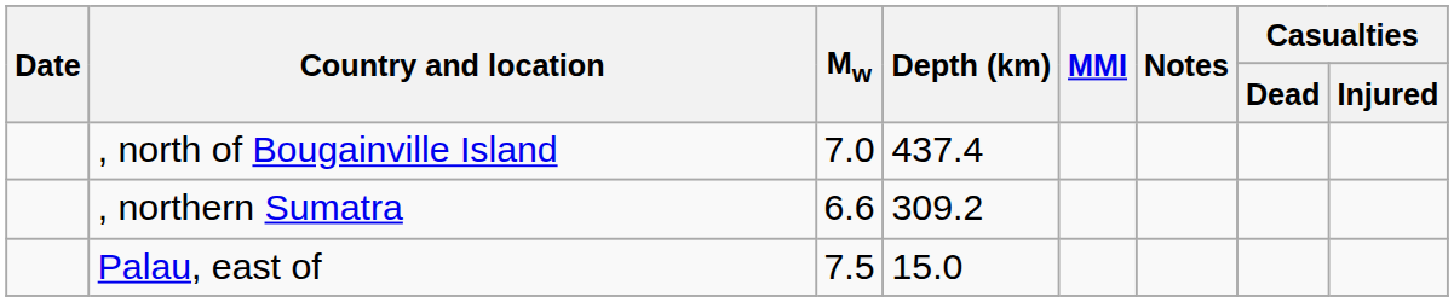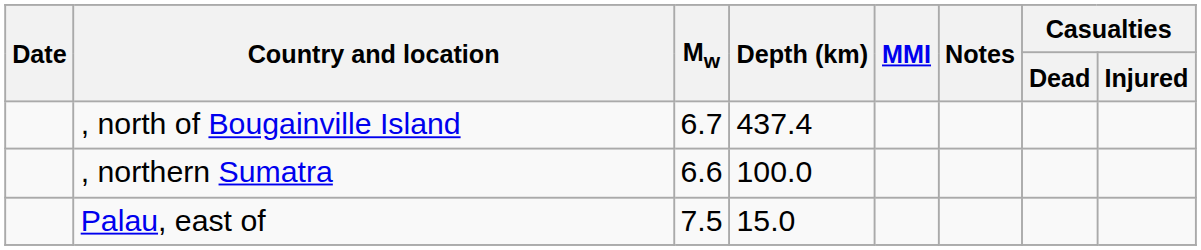, north of Bougainville Island | Mw: 7.0 -> 6.7
, northern Sumatra | Depth (km): 309.2 -> 100.0
